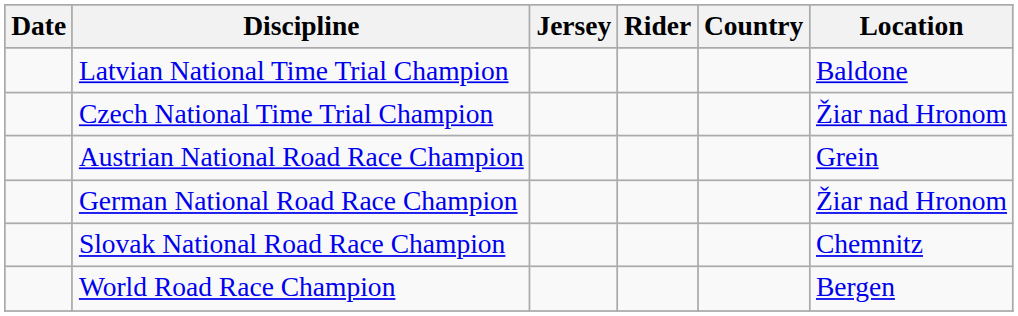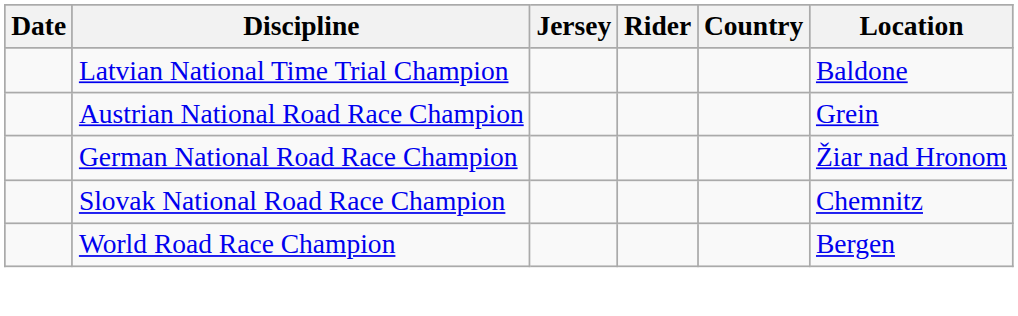- row: Czech National Time Trial Champion | Žiar nad Hronom
